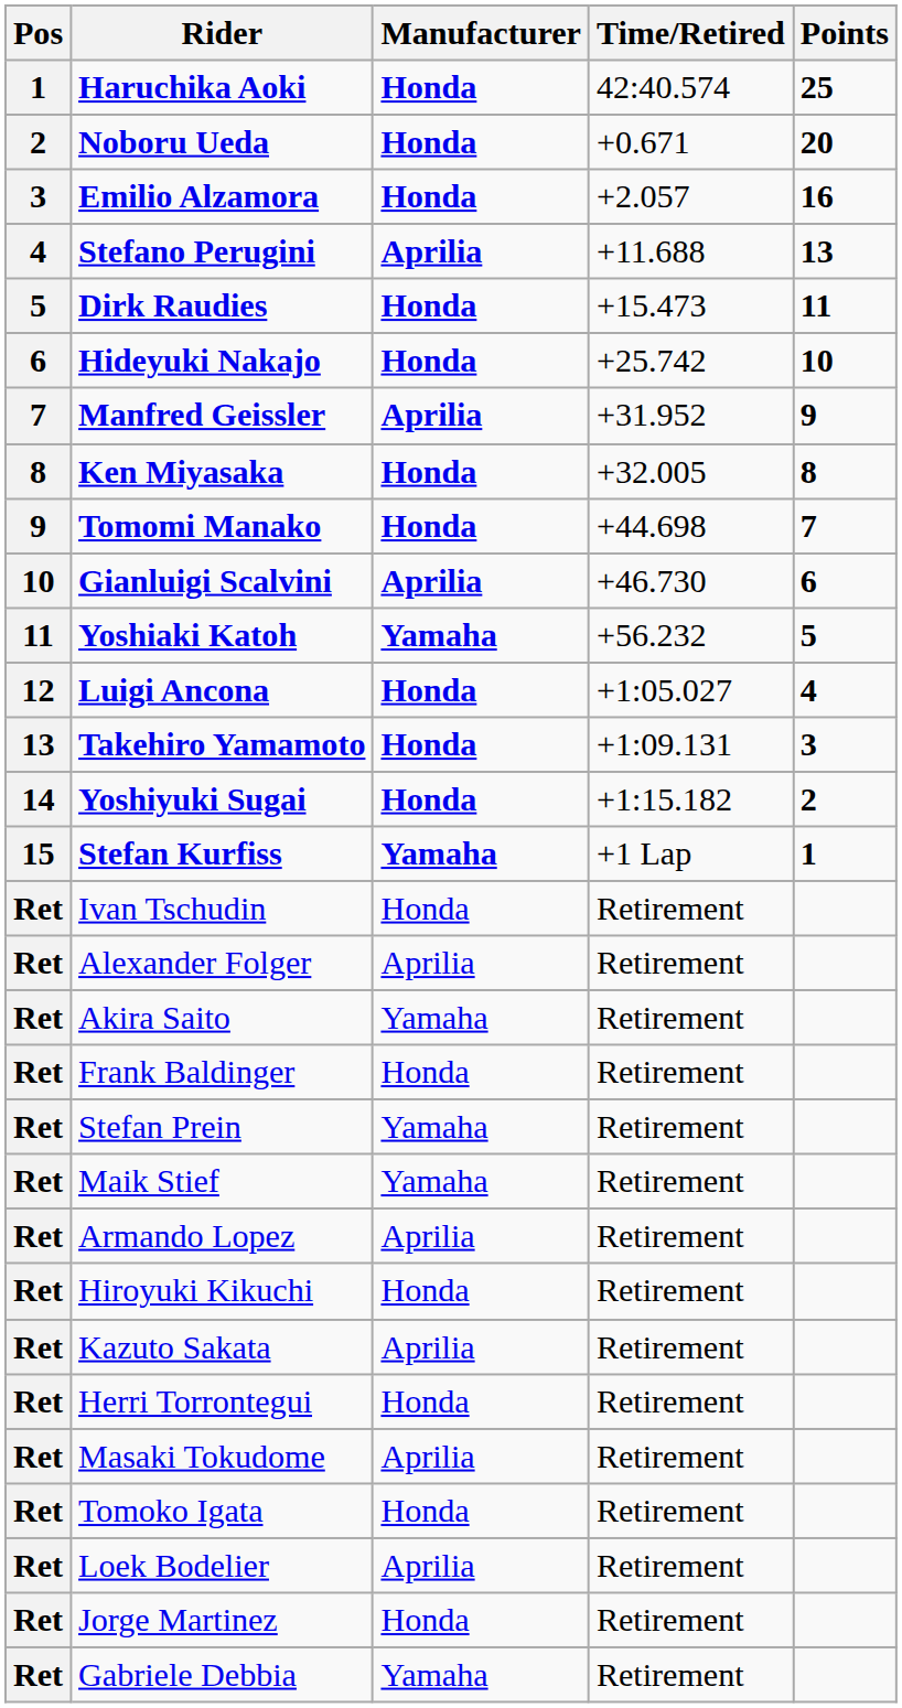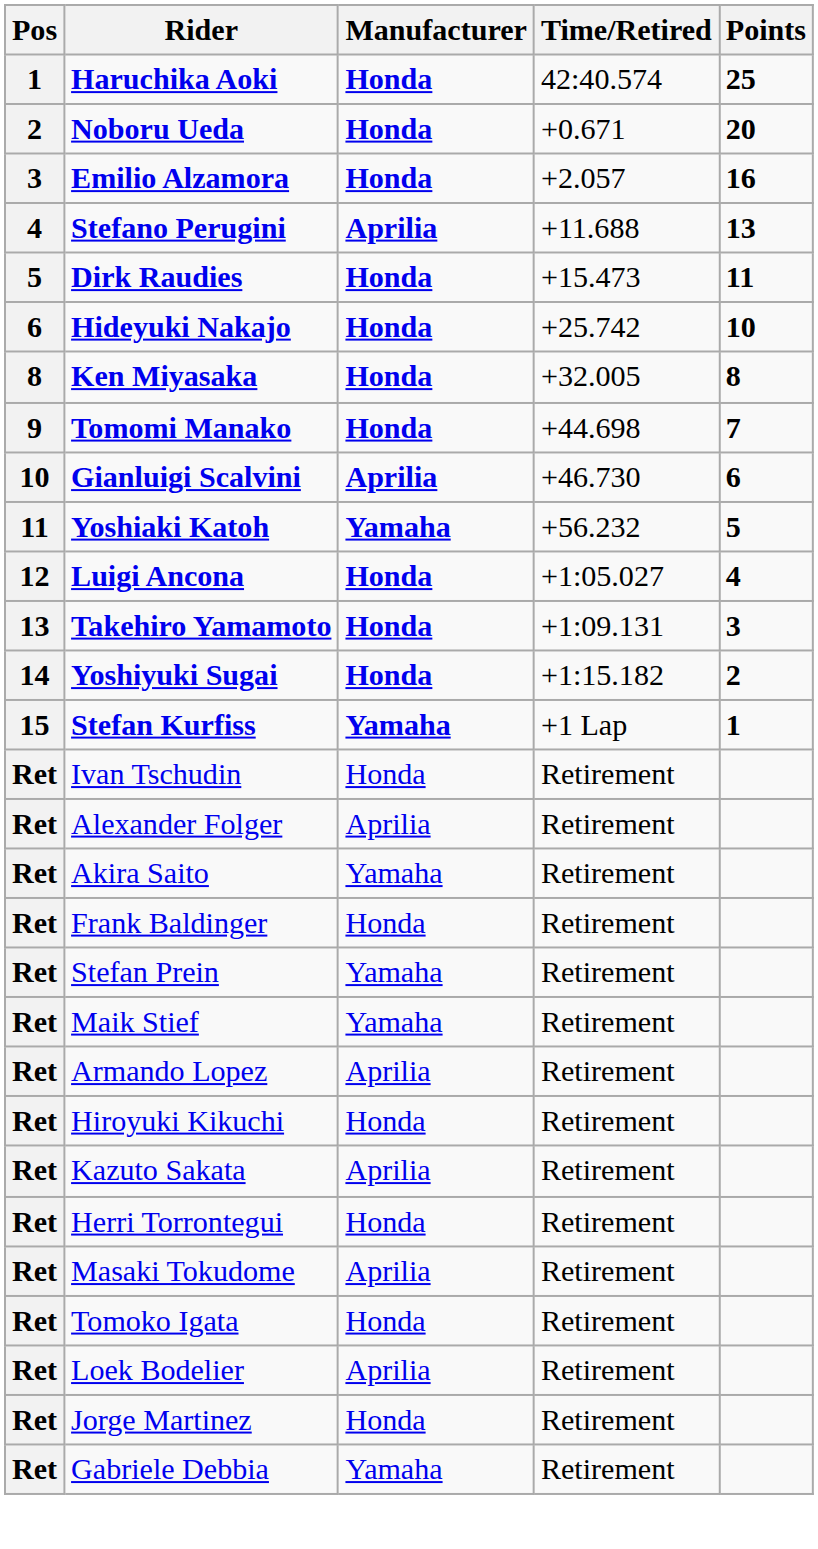- row: 7 | Manfred Geissler | Aprilia | +31.952 | 9
